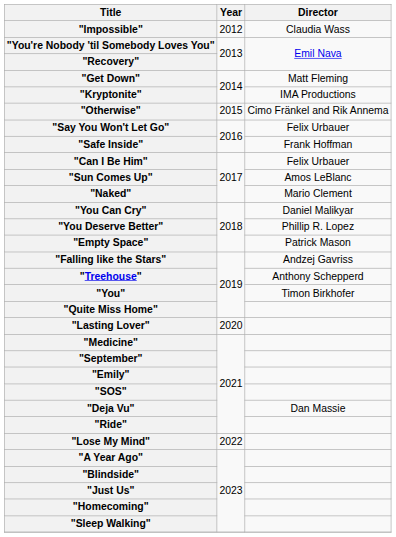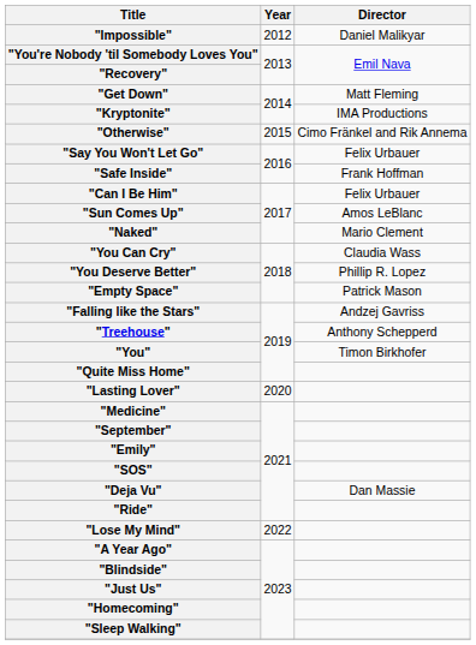"Impossible" | Director: Claudia Wass -> Daniel Malikyar
"You Can Cry" | Director: Daniel Malikyar -> Claudia Wass
